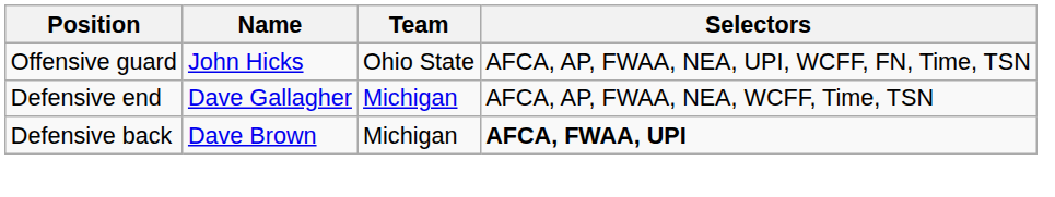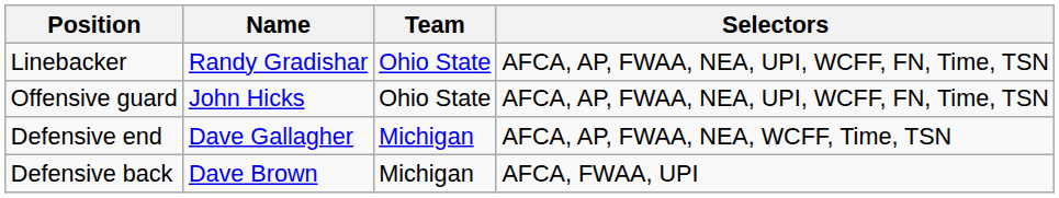+ row: Linebacker | Randy Gradishar | Ohio State | AFCA, AP, FWAA, NEA, UPI, WCFF, FN, Time, TSN
Defensive back | Selectors: bold -> normal
